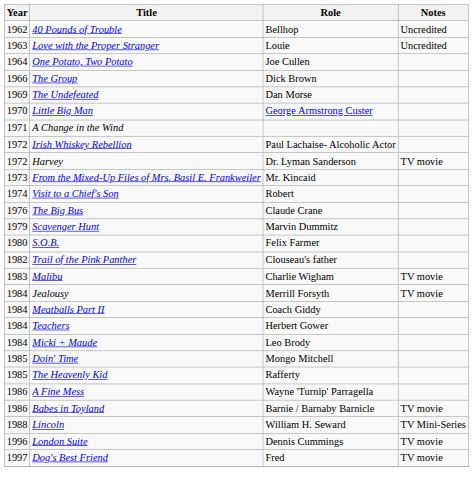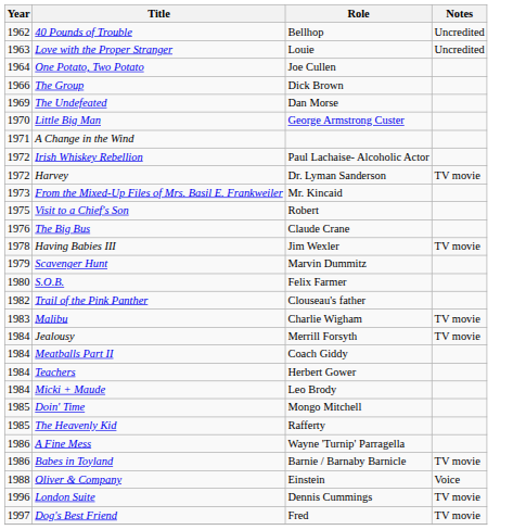Visit to a Chief's Son | Year: 1974 -> 1975
+ row: 1978 | Having Babies III | Jim Wexler | TV movie
- row: 1988 | Lincoln | William H. Seward | TV Mini-Series
+ row: 1988 | Oliver & Company | Einstein | Voice
